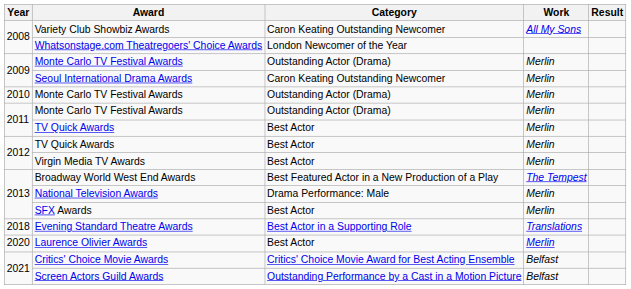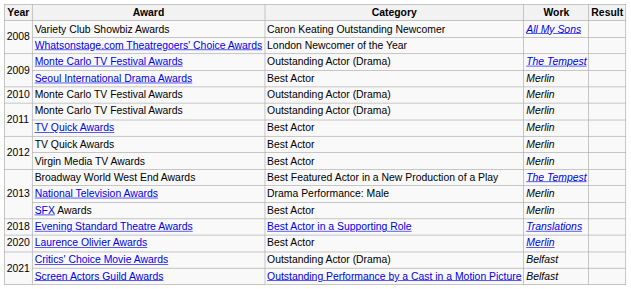2009 / Monte Carlo TV Festival Awards | Work: Merlin -> The Tempest
Seoul International Drama Awards | Category: Caron Keating Outstanding Newcomer -> Best Actor
Critics' Choice Movie Awards | Category: Critics' Choice Movie Award for Best Acting Ensemble -> Outstanding Actor (Drama)
